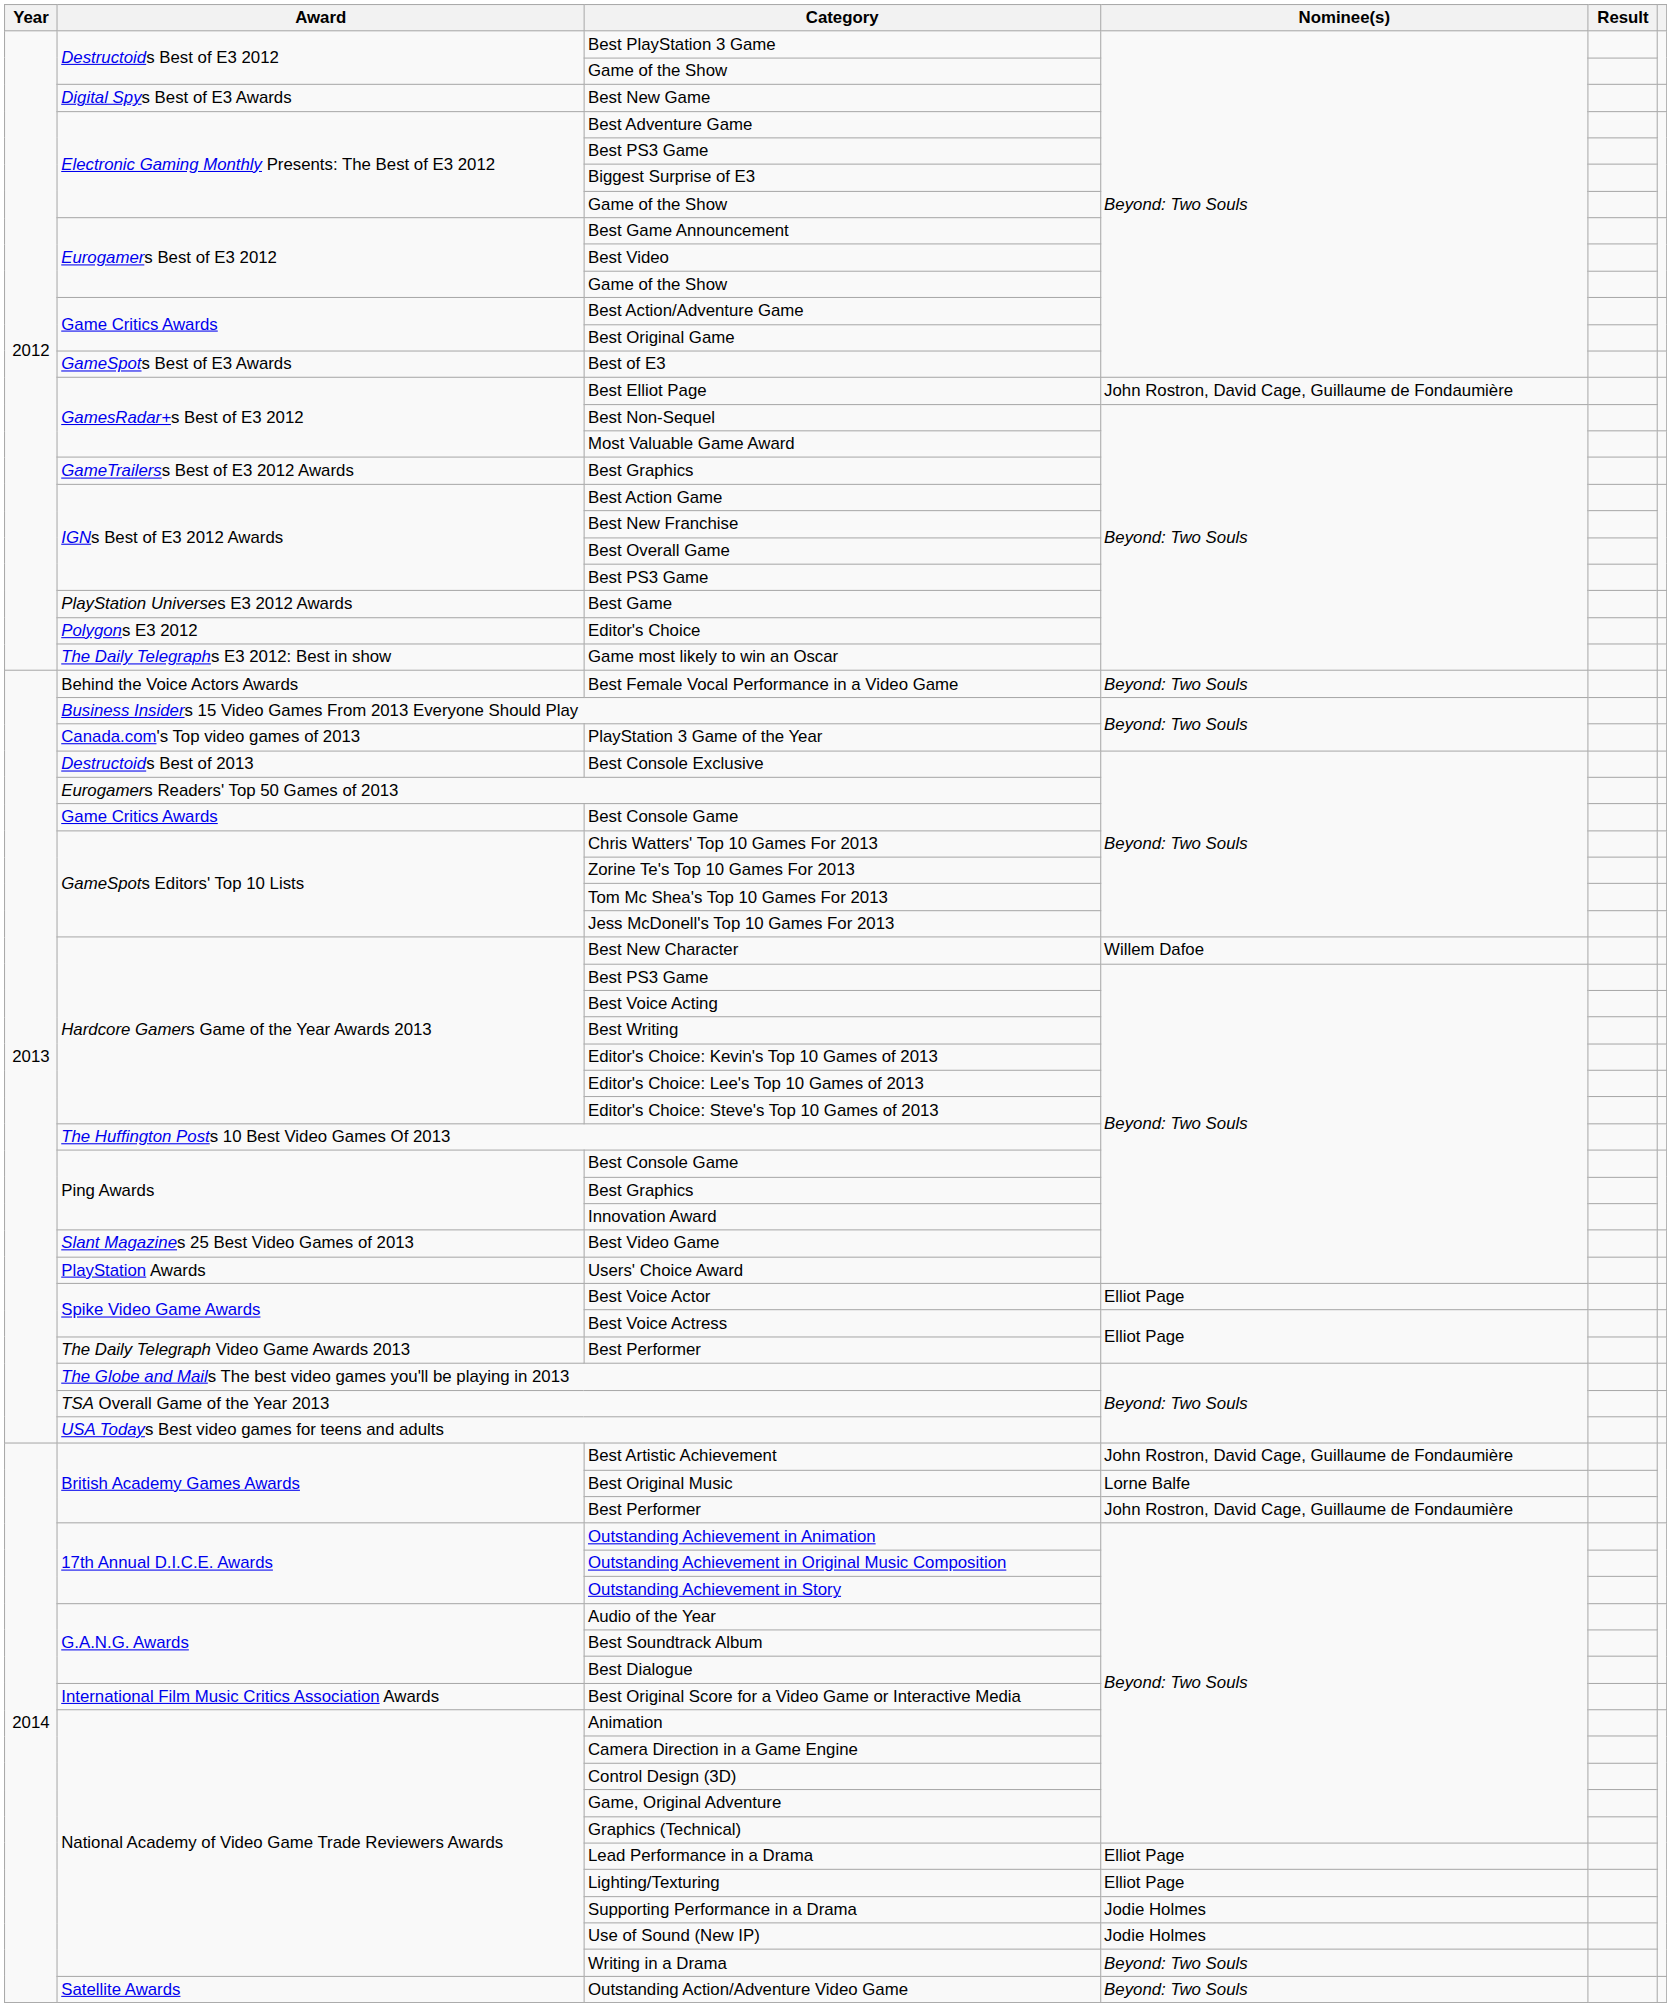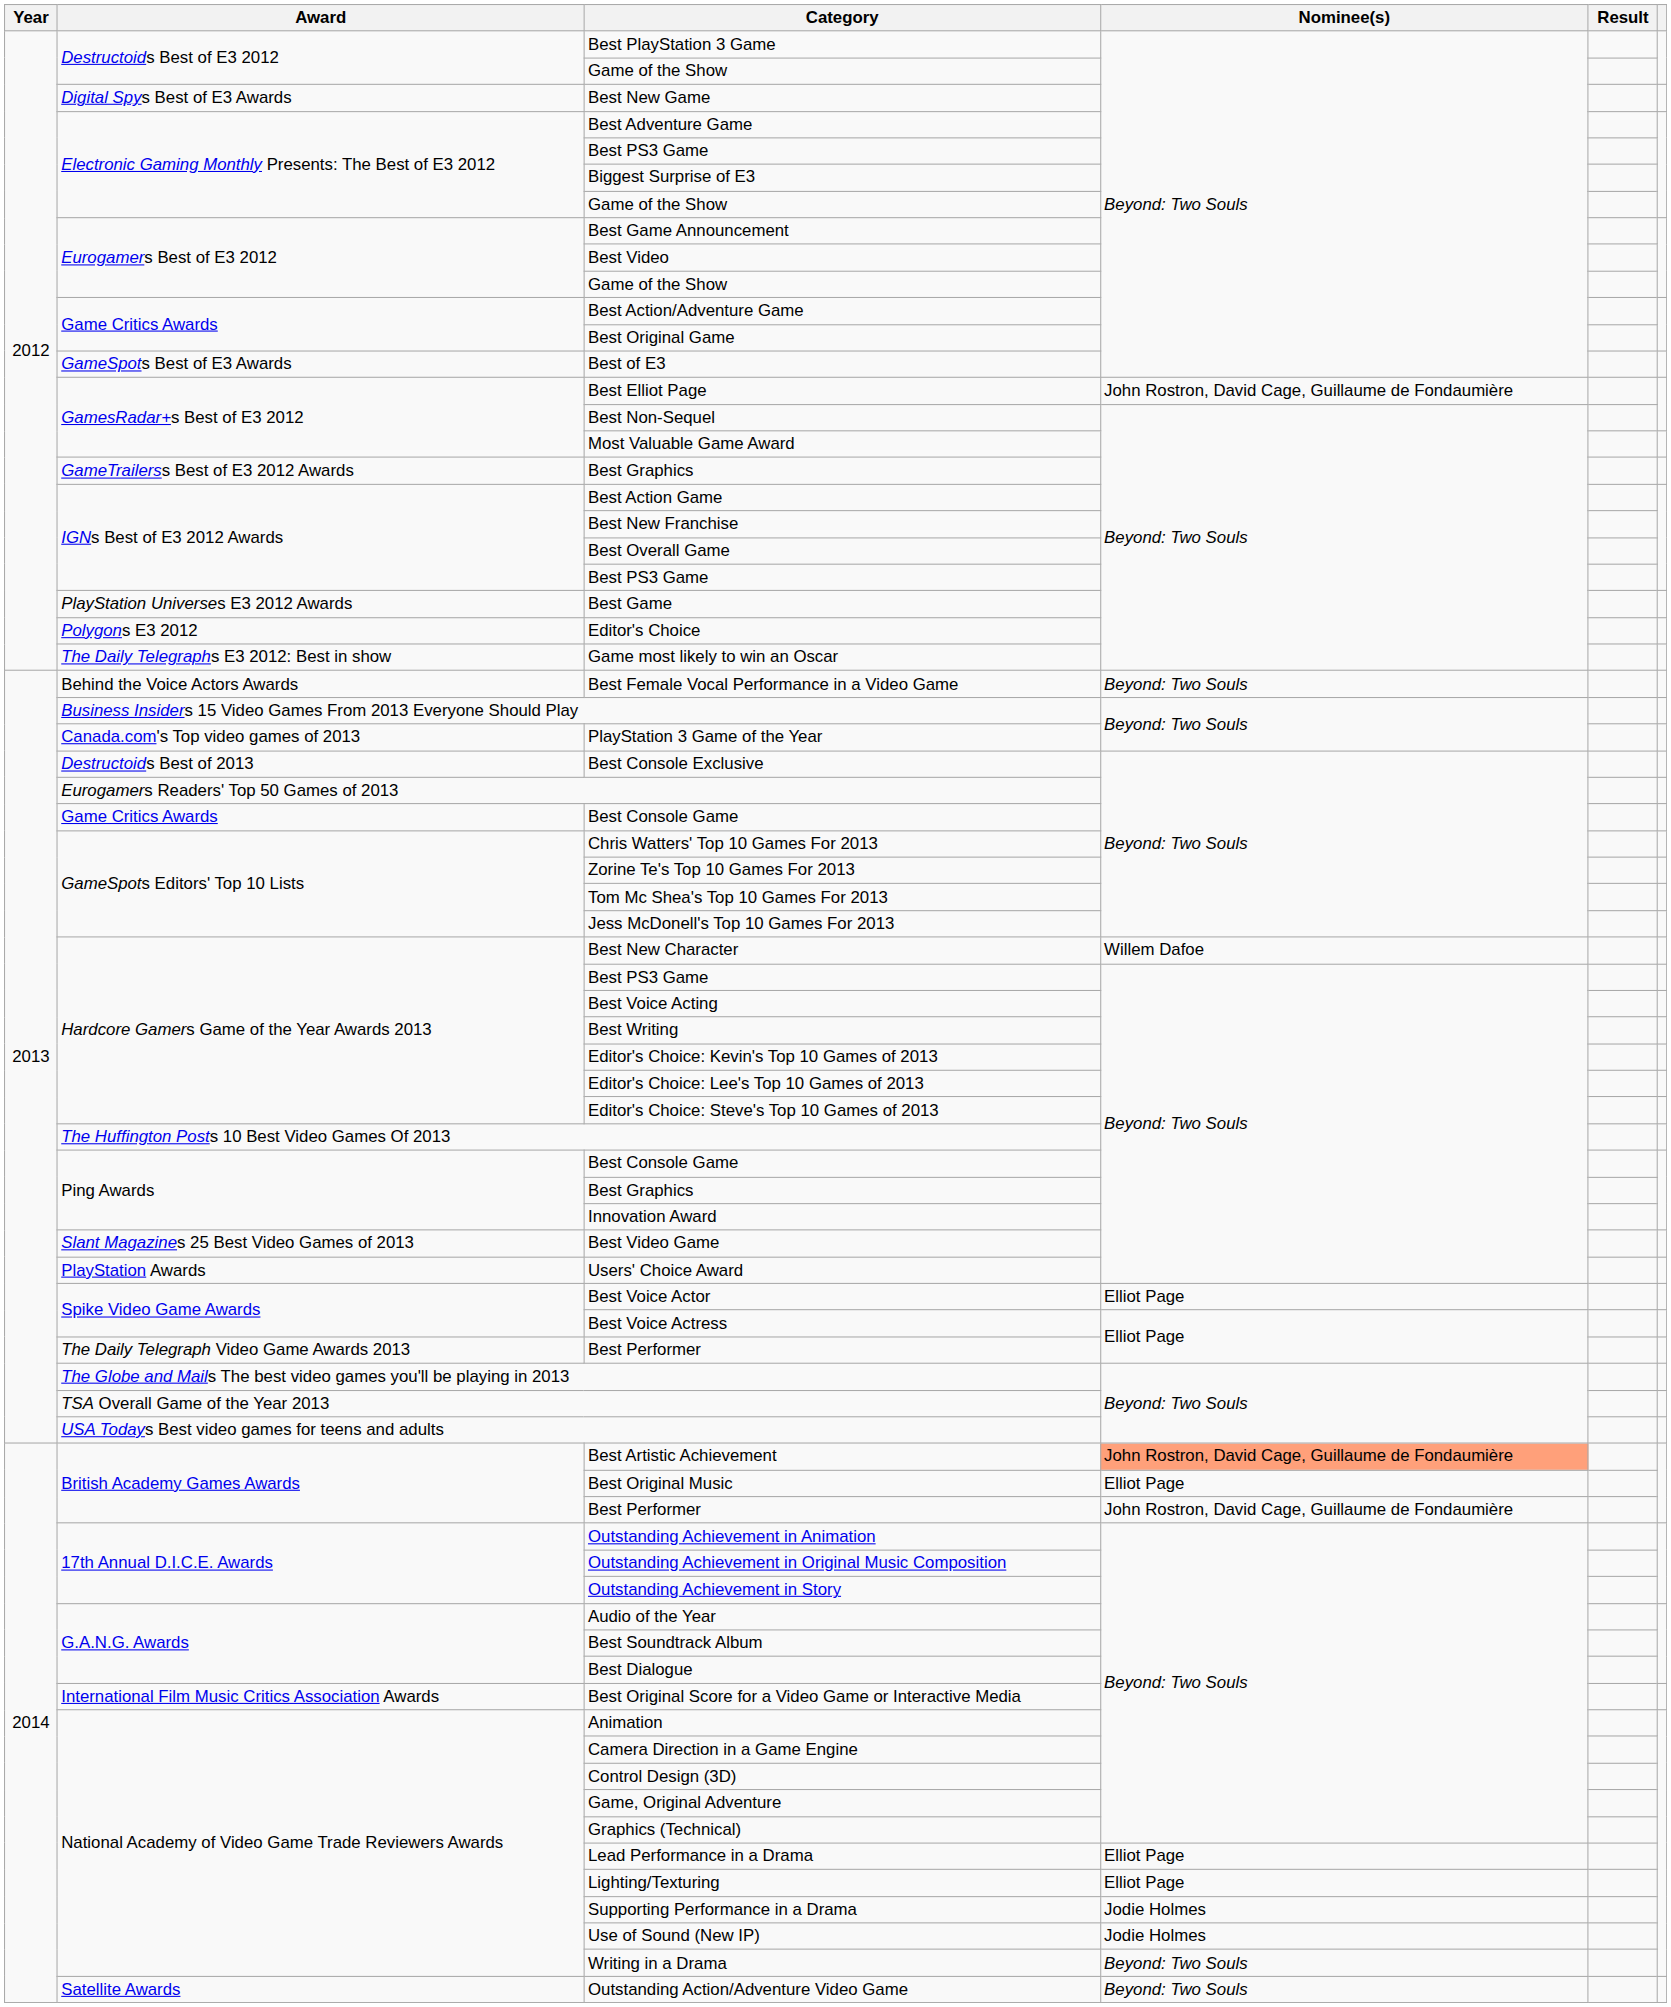Best Artistic Achievement | Nominee(s): no background -> lightsalmon background
Best Original Music | Nominee(s): Lorne Balfe -> Elliot Page
